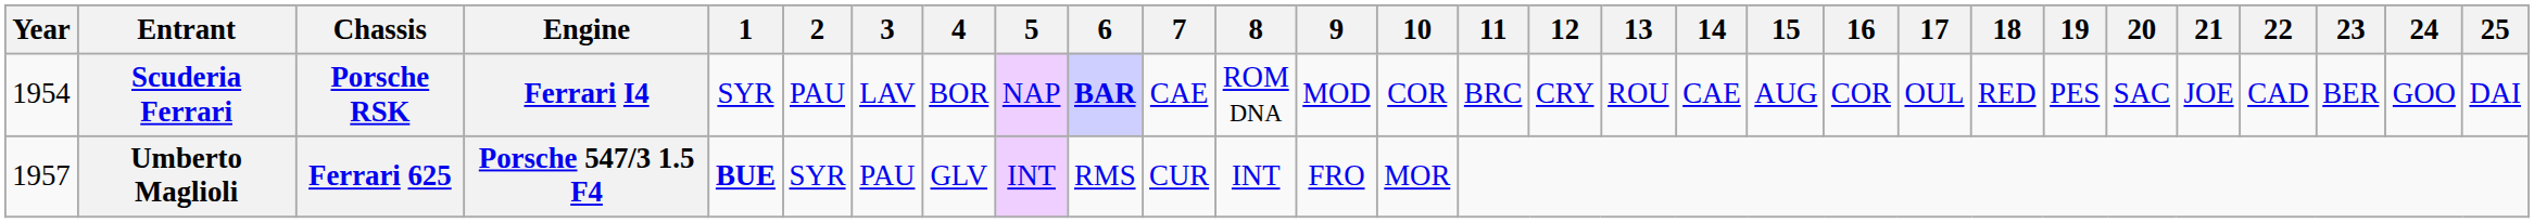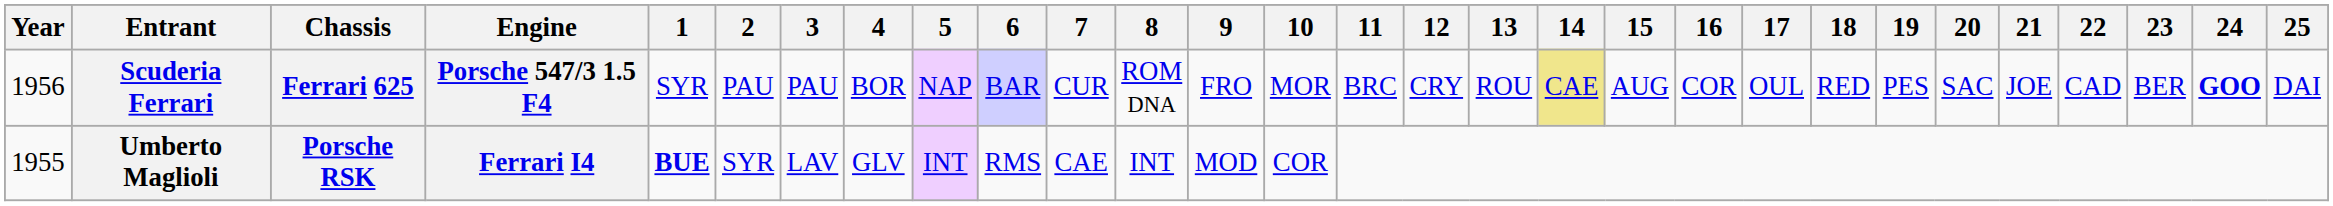Scuderia Ferrari | Year: 1954 -> 1956
Scuderia Ferrari | Chassis: Porsche RSK -> Ferrari 625
Scuderia Ferrari | Engine: Ferrari I4 -> Porsche 547/3 1.5 F4
Scuderia Ferrari | 3: LAV -> PAU
Scuderia Ferrari | 6: bold -> normal
Scuderia Ferrari | 7: CAE -> CUR
Scuderia Ferrari | 9: MOD -> FRO
Scuderia Ferrari | 10: COR -> MOR
Scuderia Ferrari | 14: no background -> khaki background
Scuderia Ferrari | 24: normal -> bold
Umberto Maglioli | Year: 1957 -> 1955
Umberto Maglioli | Chassis: Ferrari 625 -> Porsche RSK
Umberto Maglioli | Engine: Porsche 547/3 1.5 F4 -> Ferrari I4
Umberto Maglioli | 3: PAU -> LAV
Umberto Maglioli | 7: CUR -> CAE
Umberto Maglioli | 9: FRO -> MOD
Umberto Maglioli | 10: MOR -> COR
